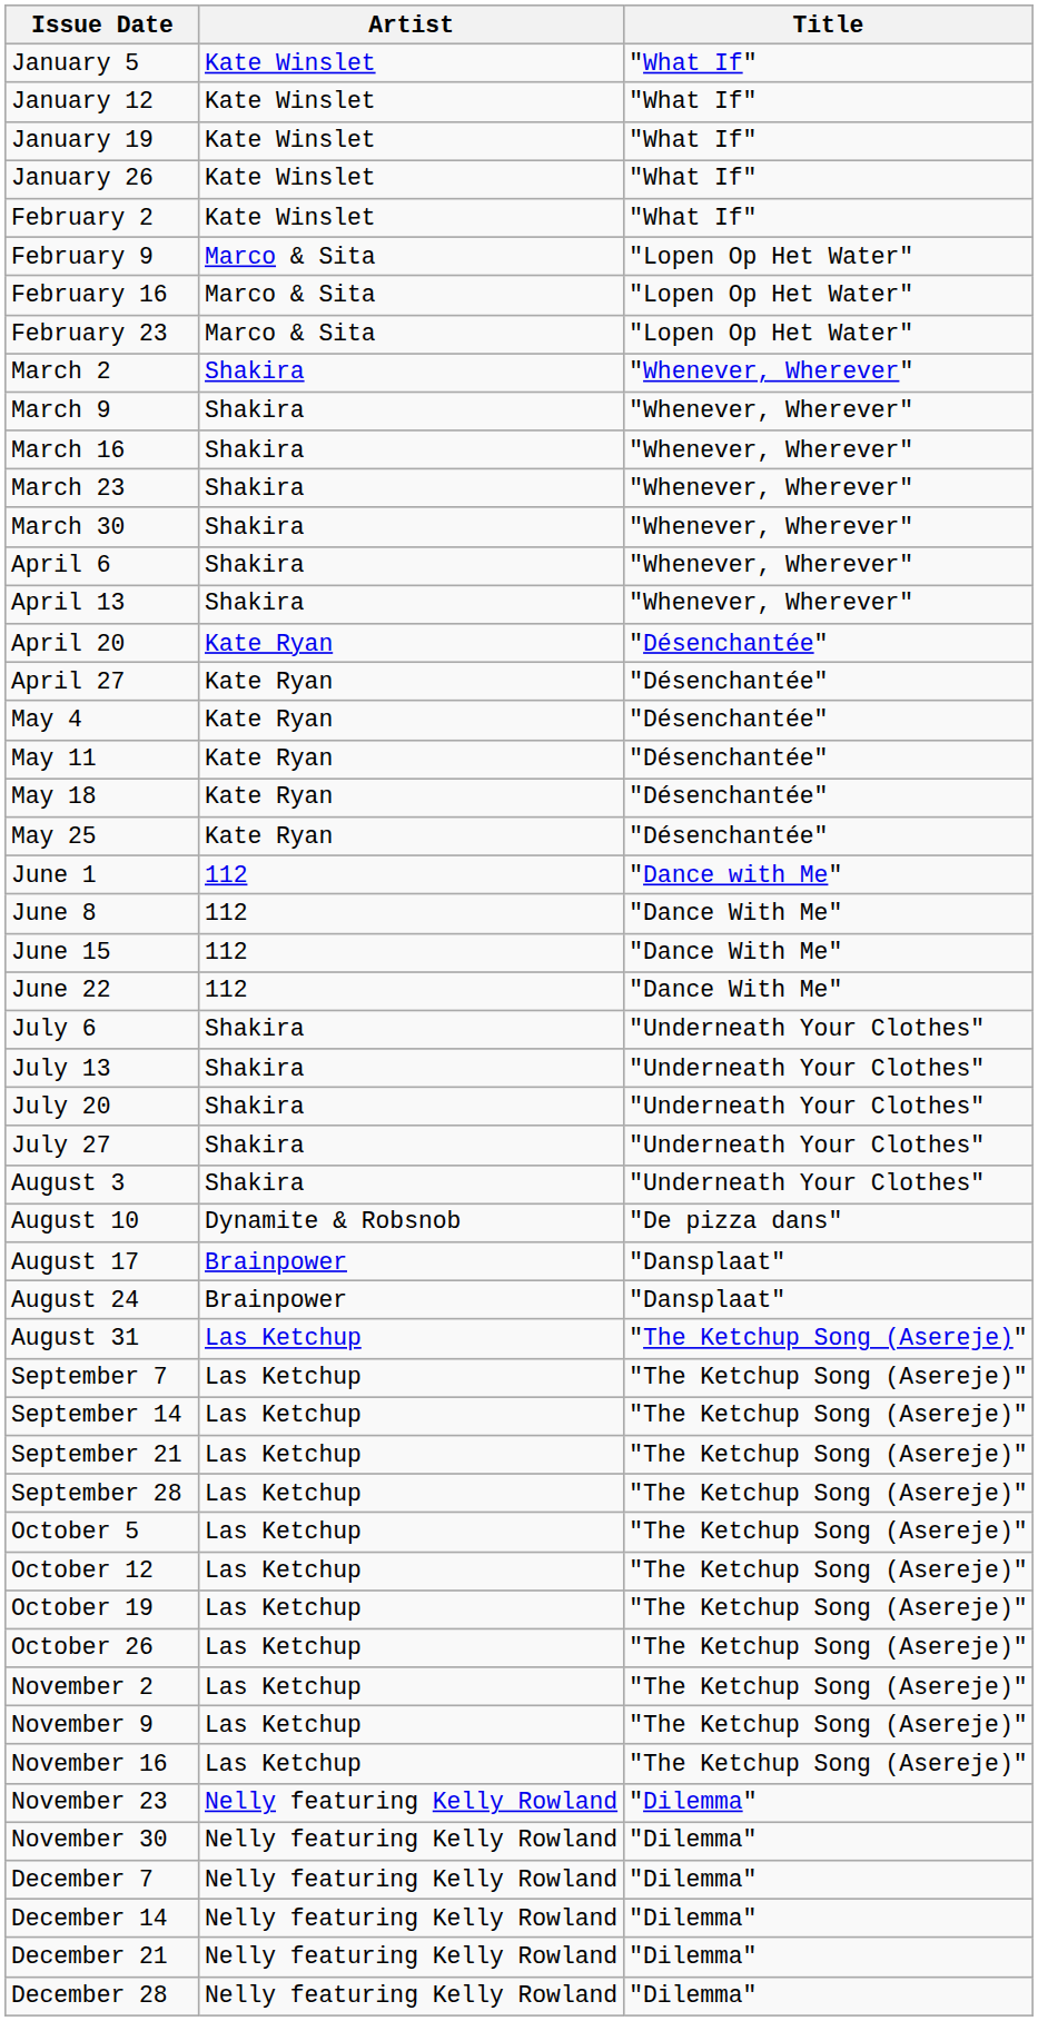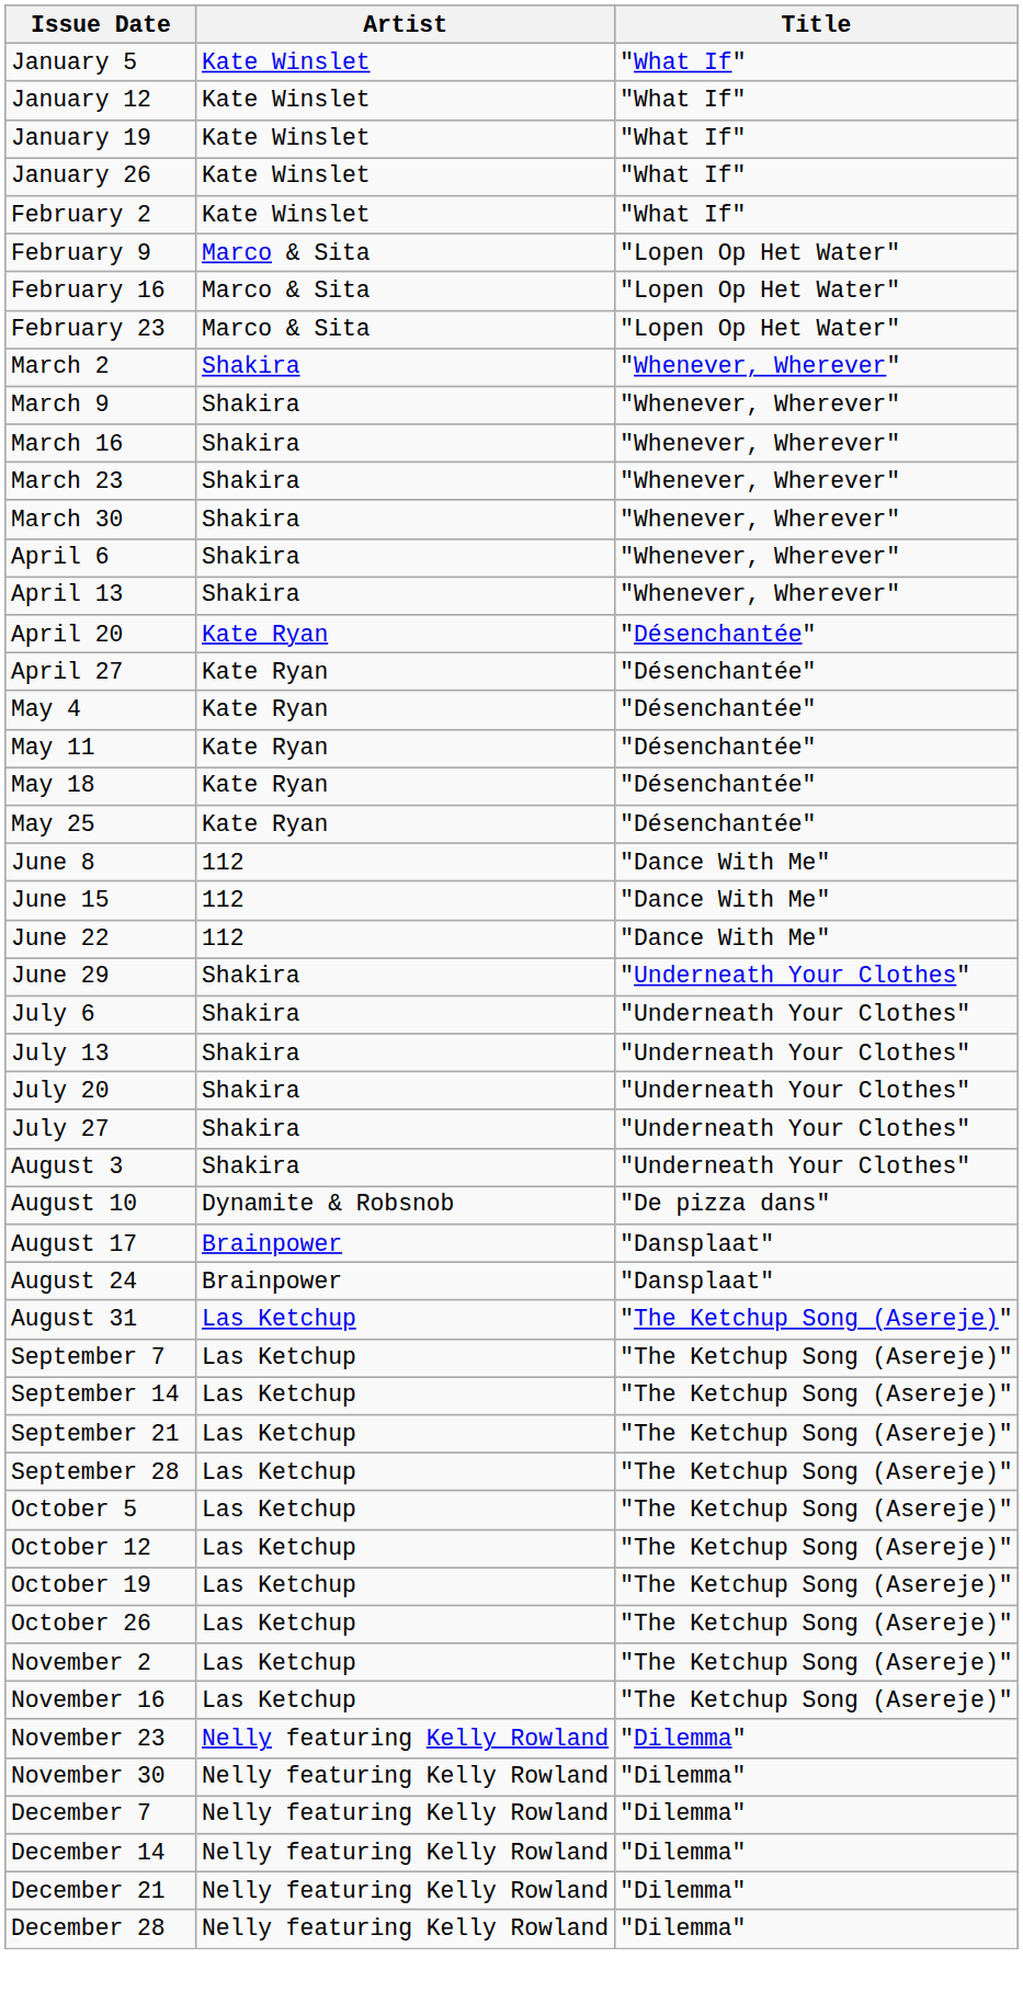- row: June 1 | 112 | "Dance with Me"
+ row: June 29 | Shakira | "Underneath Your Clothes"
- row: November 9 | Las Ketchup | "The Ketchup Song (Asereje)"
